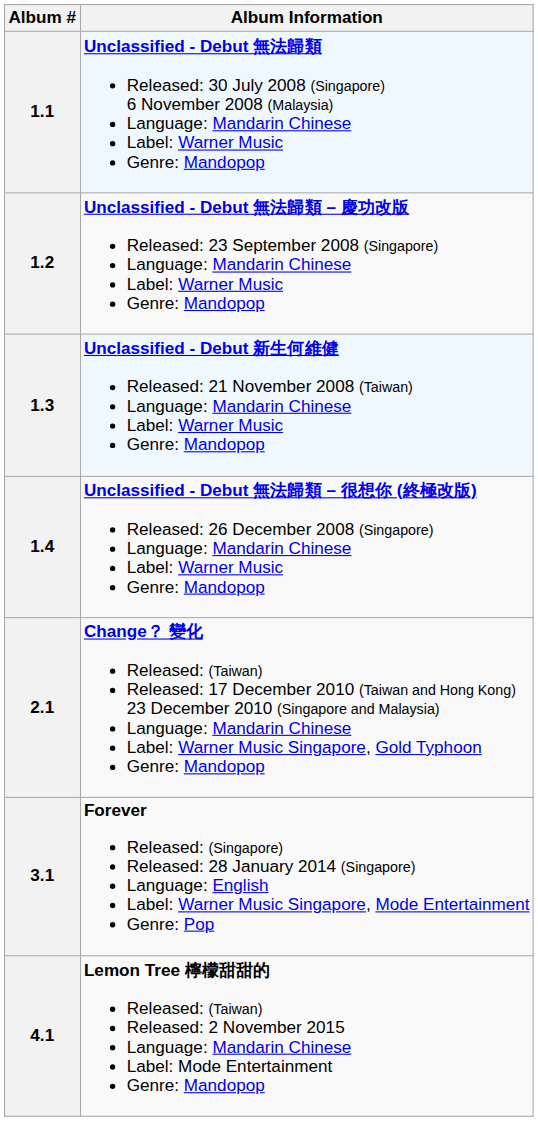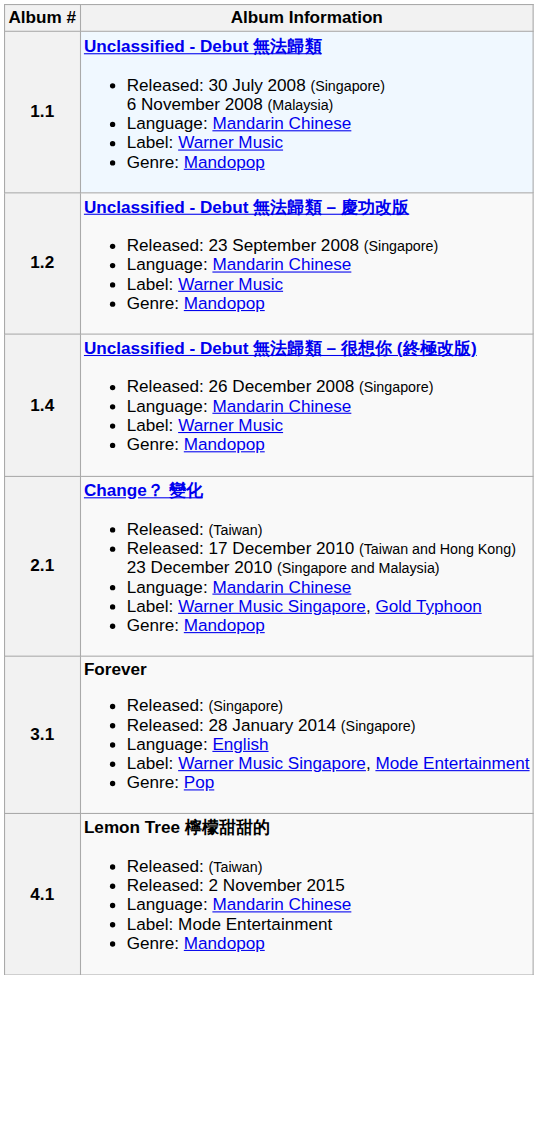- row: 1.3 | Unclassified - Debut 新生何維健 Released: 21 November 2008 (Taiwan) Language: Mandarin Chinese Label: Warner Music Genre: Mandopop
